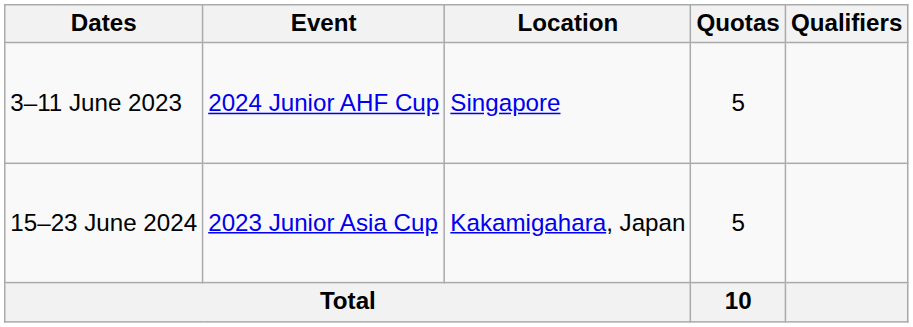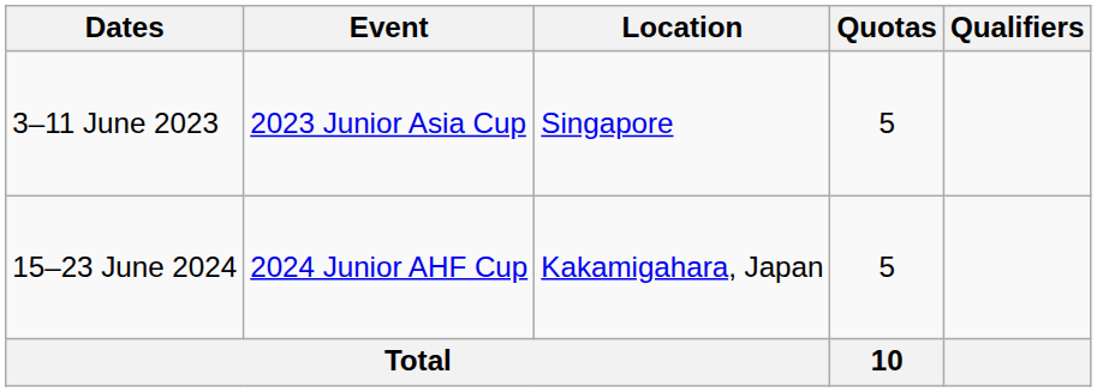3–11 June 2023 | Event: 2024 Junior AHF Cup -> 2023 Junior Asia Cup
15–23 June 2024 | Event: 2023 Junior Asia Cup -> 2024 Junior AHF Cup
